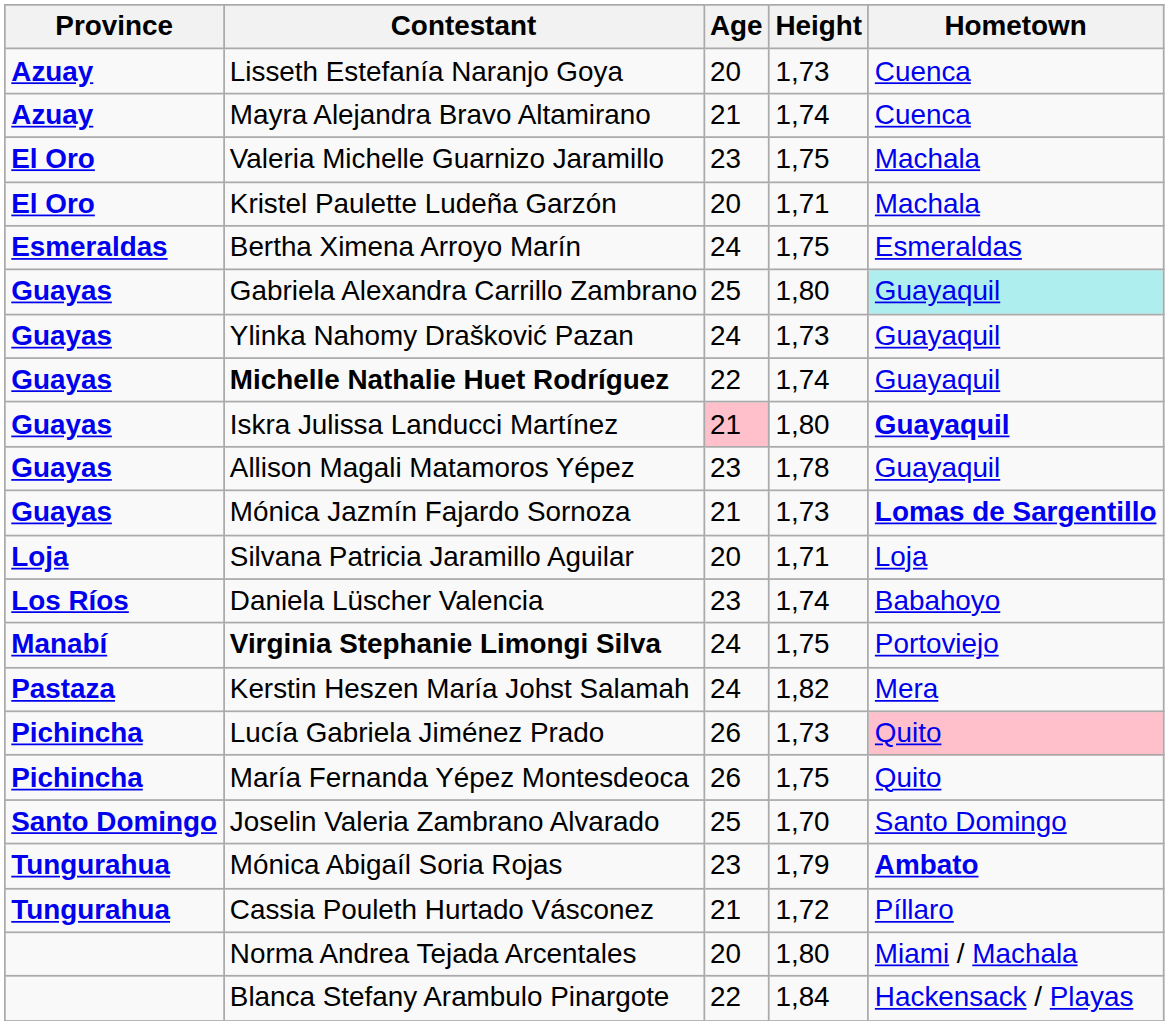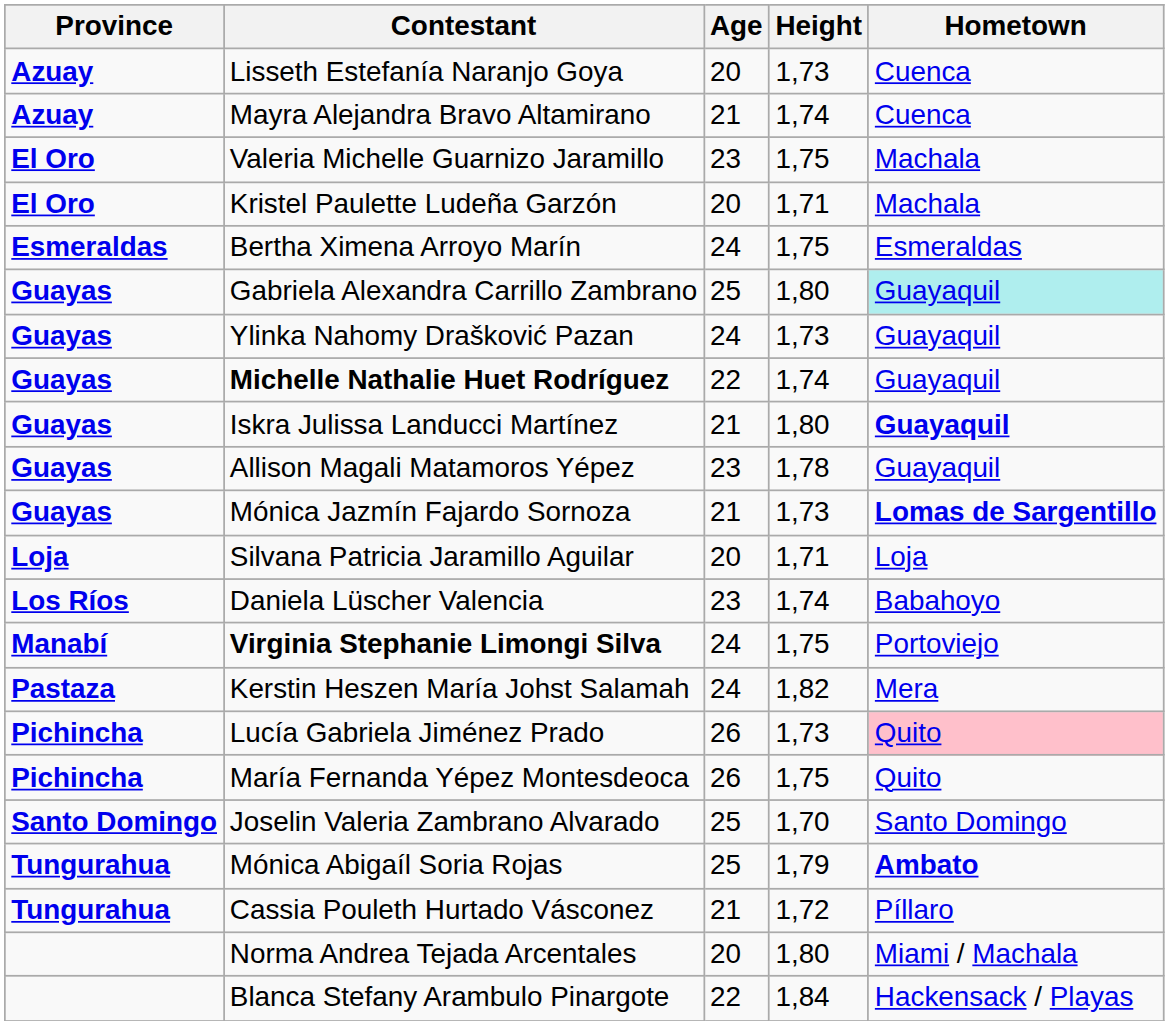Iskra Julissa Landucci Martínez | Age: pink background -> no background
Mónica Abigaíl Soria Rojas | Age: 23 -> 25
